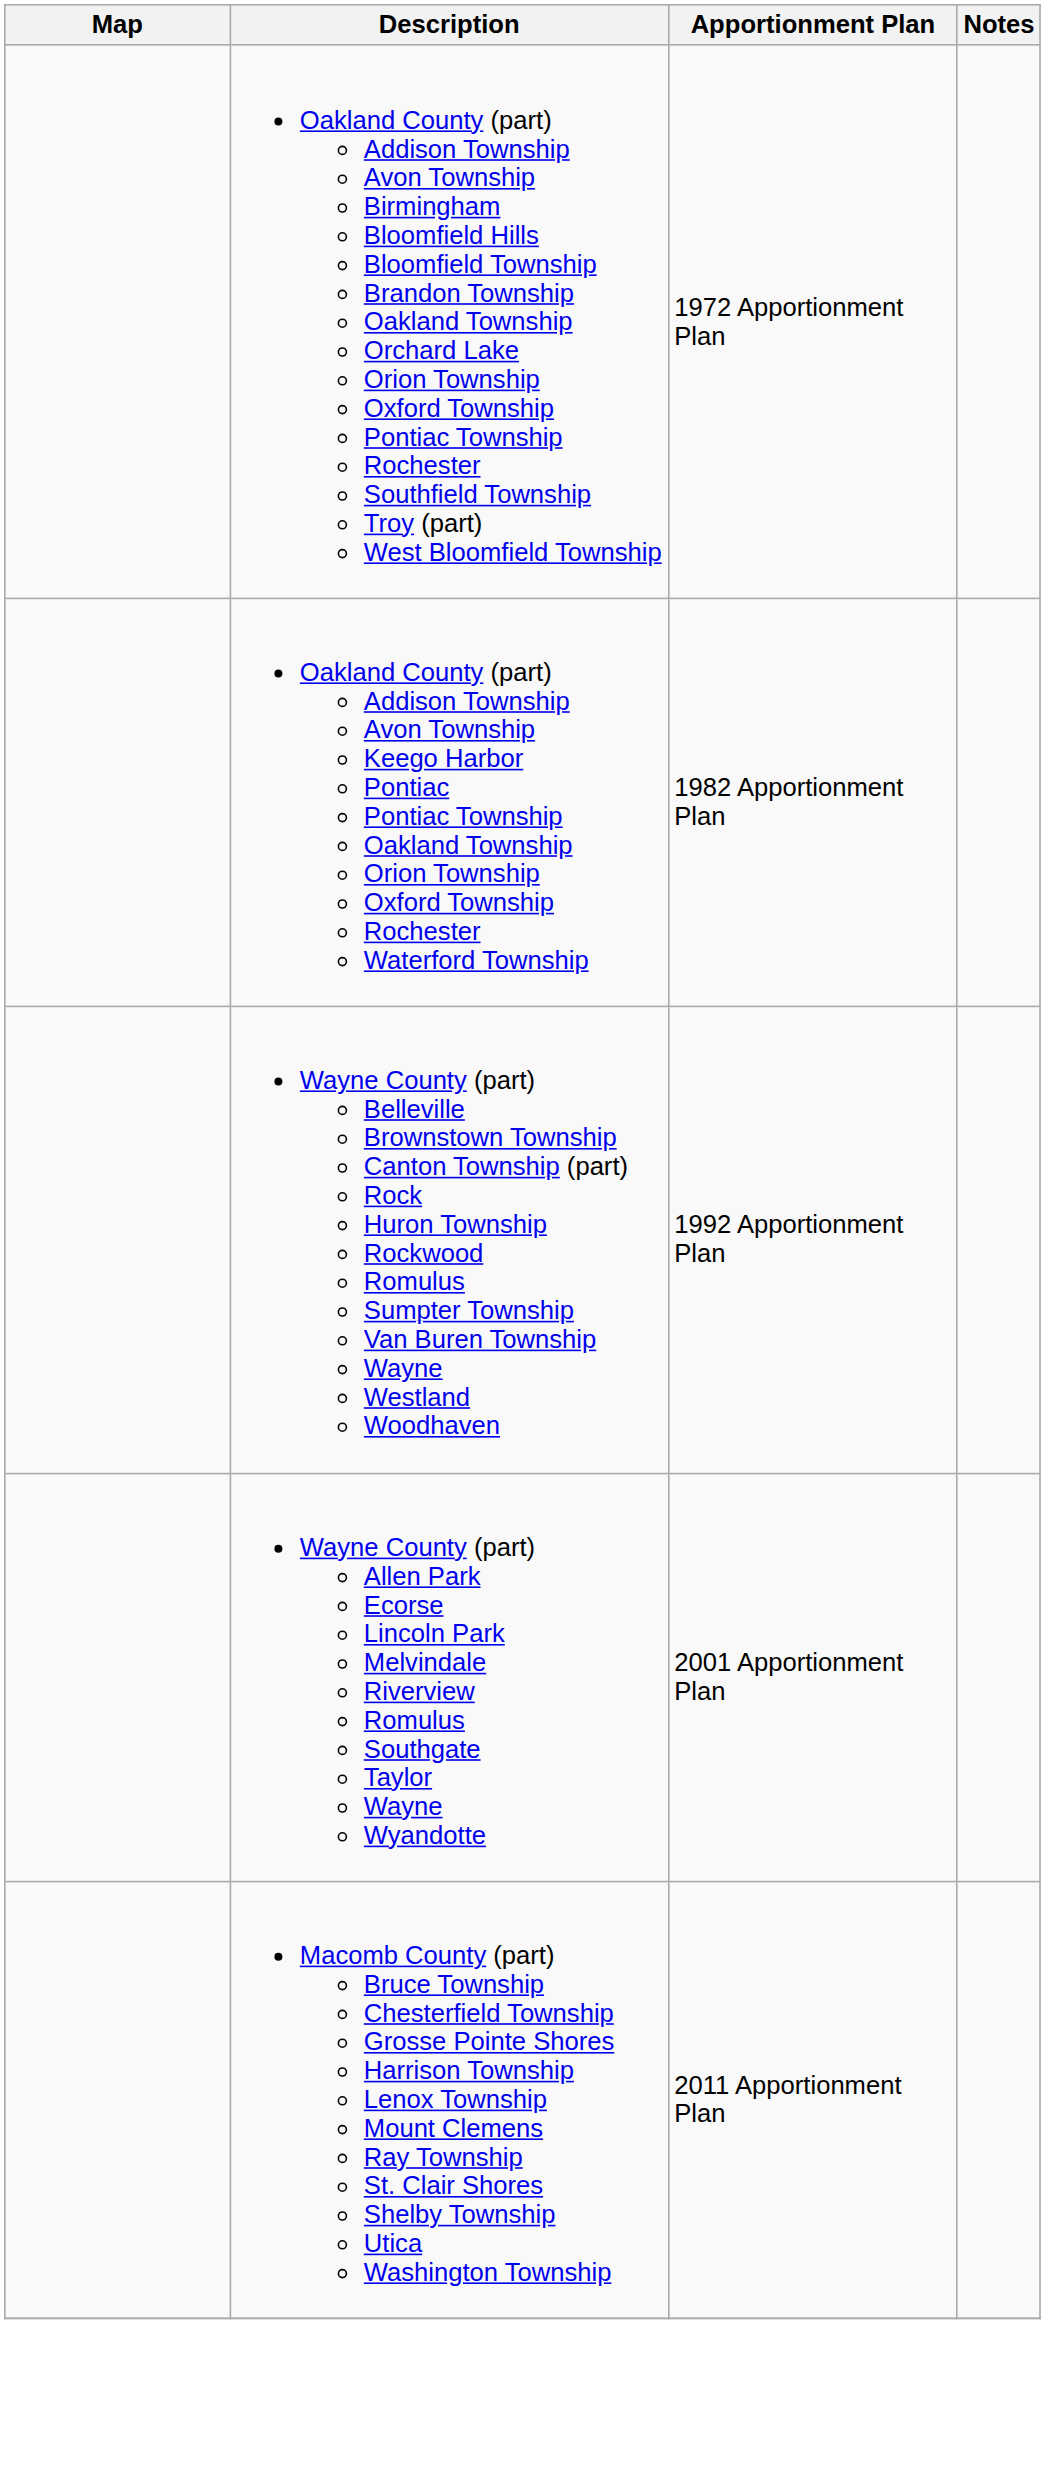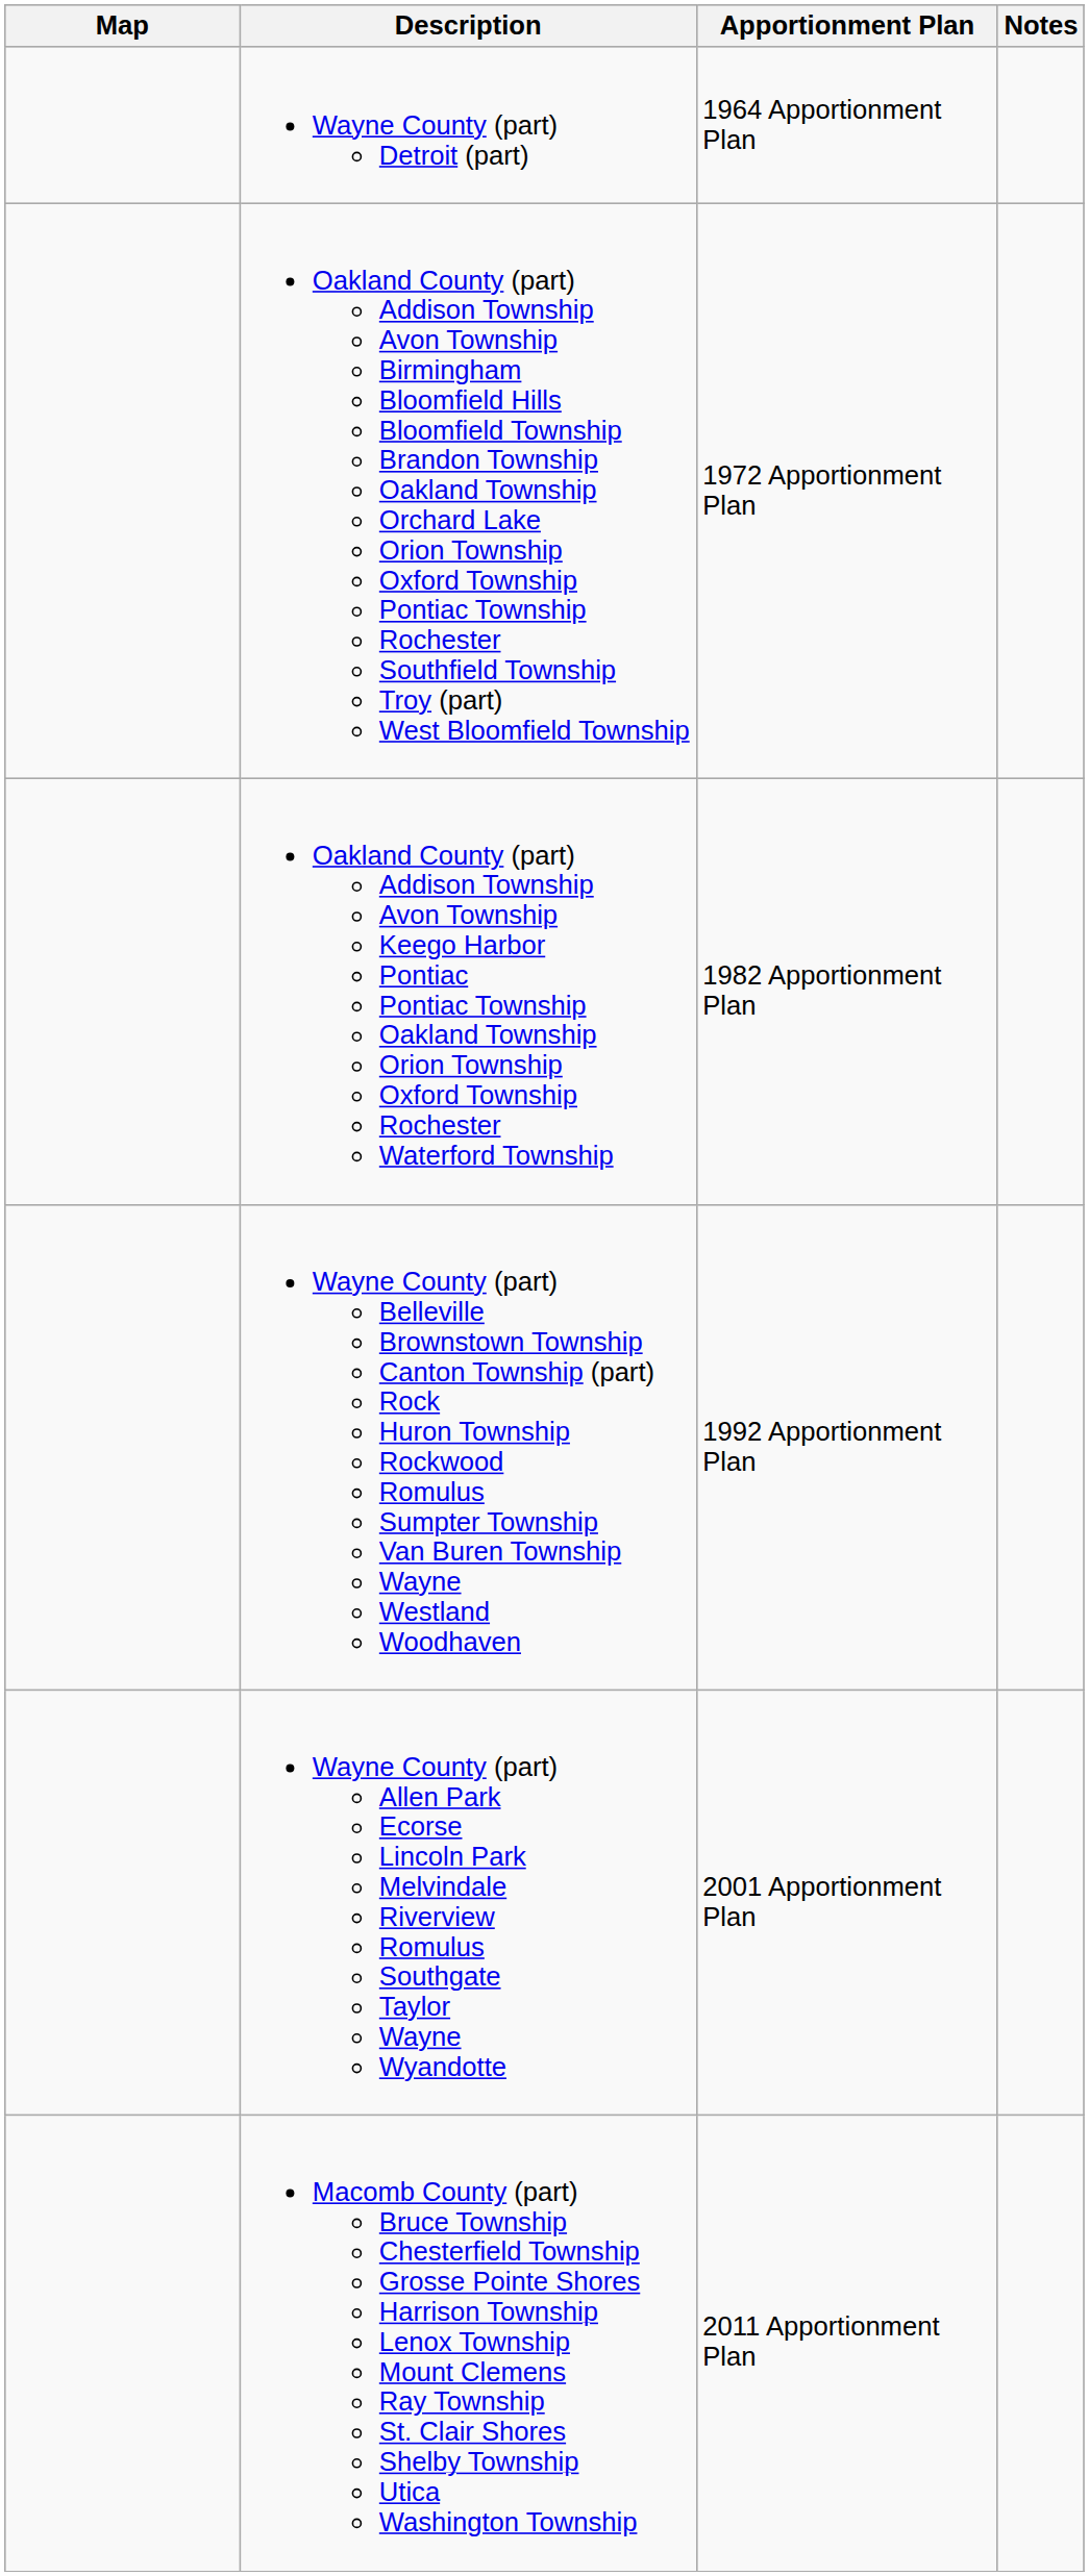+ row: Wayne County (part) Detroit (part) | 1964 Apportionment Plan
